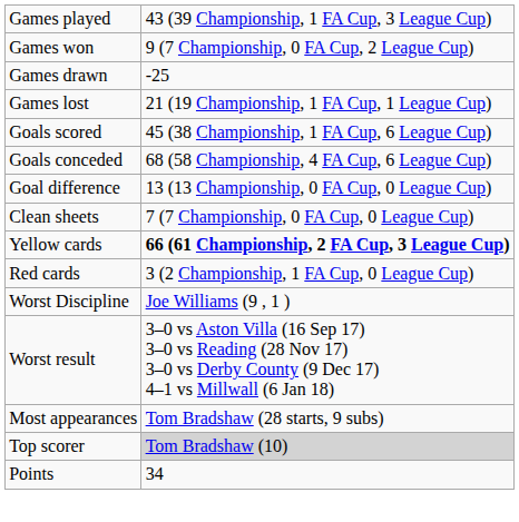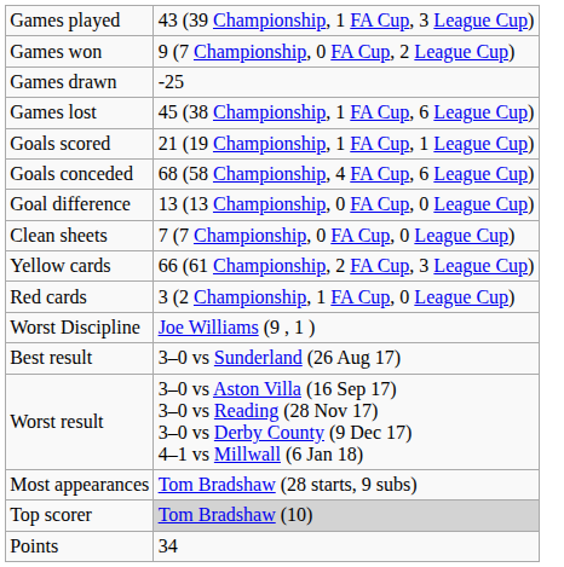Games lost | column 2: 21 (19 Championship, 1 FA Cup, 1 League Cup) -> 45 (38 Championship, 1 FA Cup, 6 League Cup)
Goals scored | column 2: 45 (38 Championship, 1 FA Cup, 6 League Cup) -> 21 (19 Championship, 1 FA Cup, 1 League Cup)
Yellow cards | column 2: bold -> normal
+ row: Best result | 3–0 vs Sunderland (26 Aug 17)
